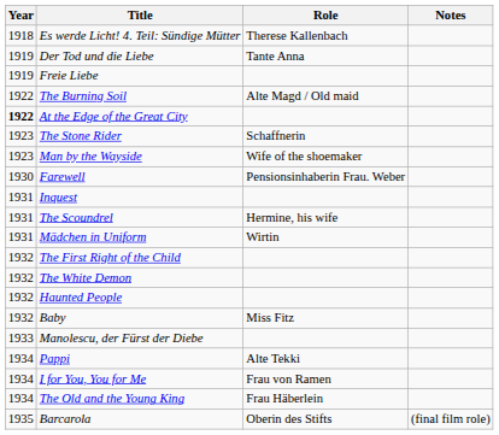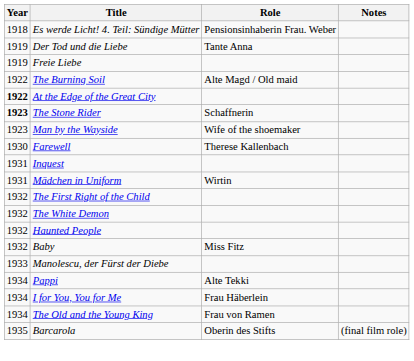Es werde Licht! 4. Teil: Sündige Mütter | Role: Therese Kallenbach -> Pensionsinhaberin Frau. Weber
The Stone Rider | Year: normal -> bold
Farewell | Role: Pensionsinhaberin Frau. Weber -> Therese Kallenbach
- row: 1931 | The Scoundrel | Hermine, his wife
I for You, You for Me | Role: Frau von Ramen -> Frau Häberlein
The Old and the Young King | Role: Frau Häberlein -> Frau von Ramen
